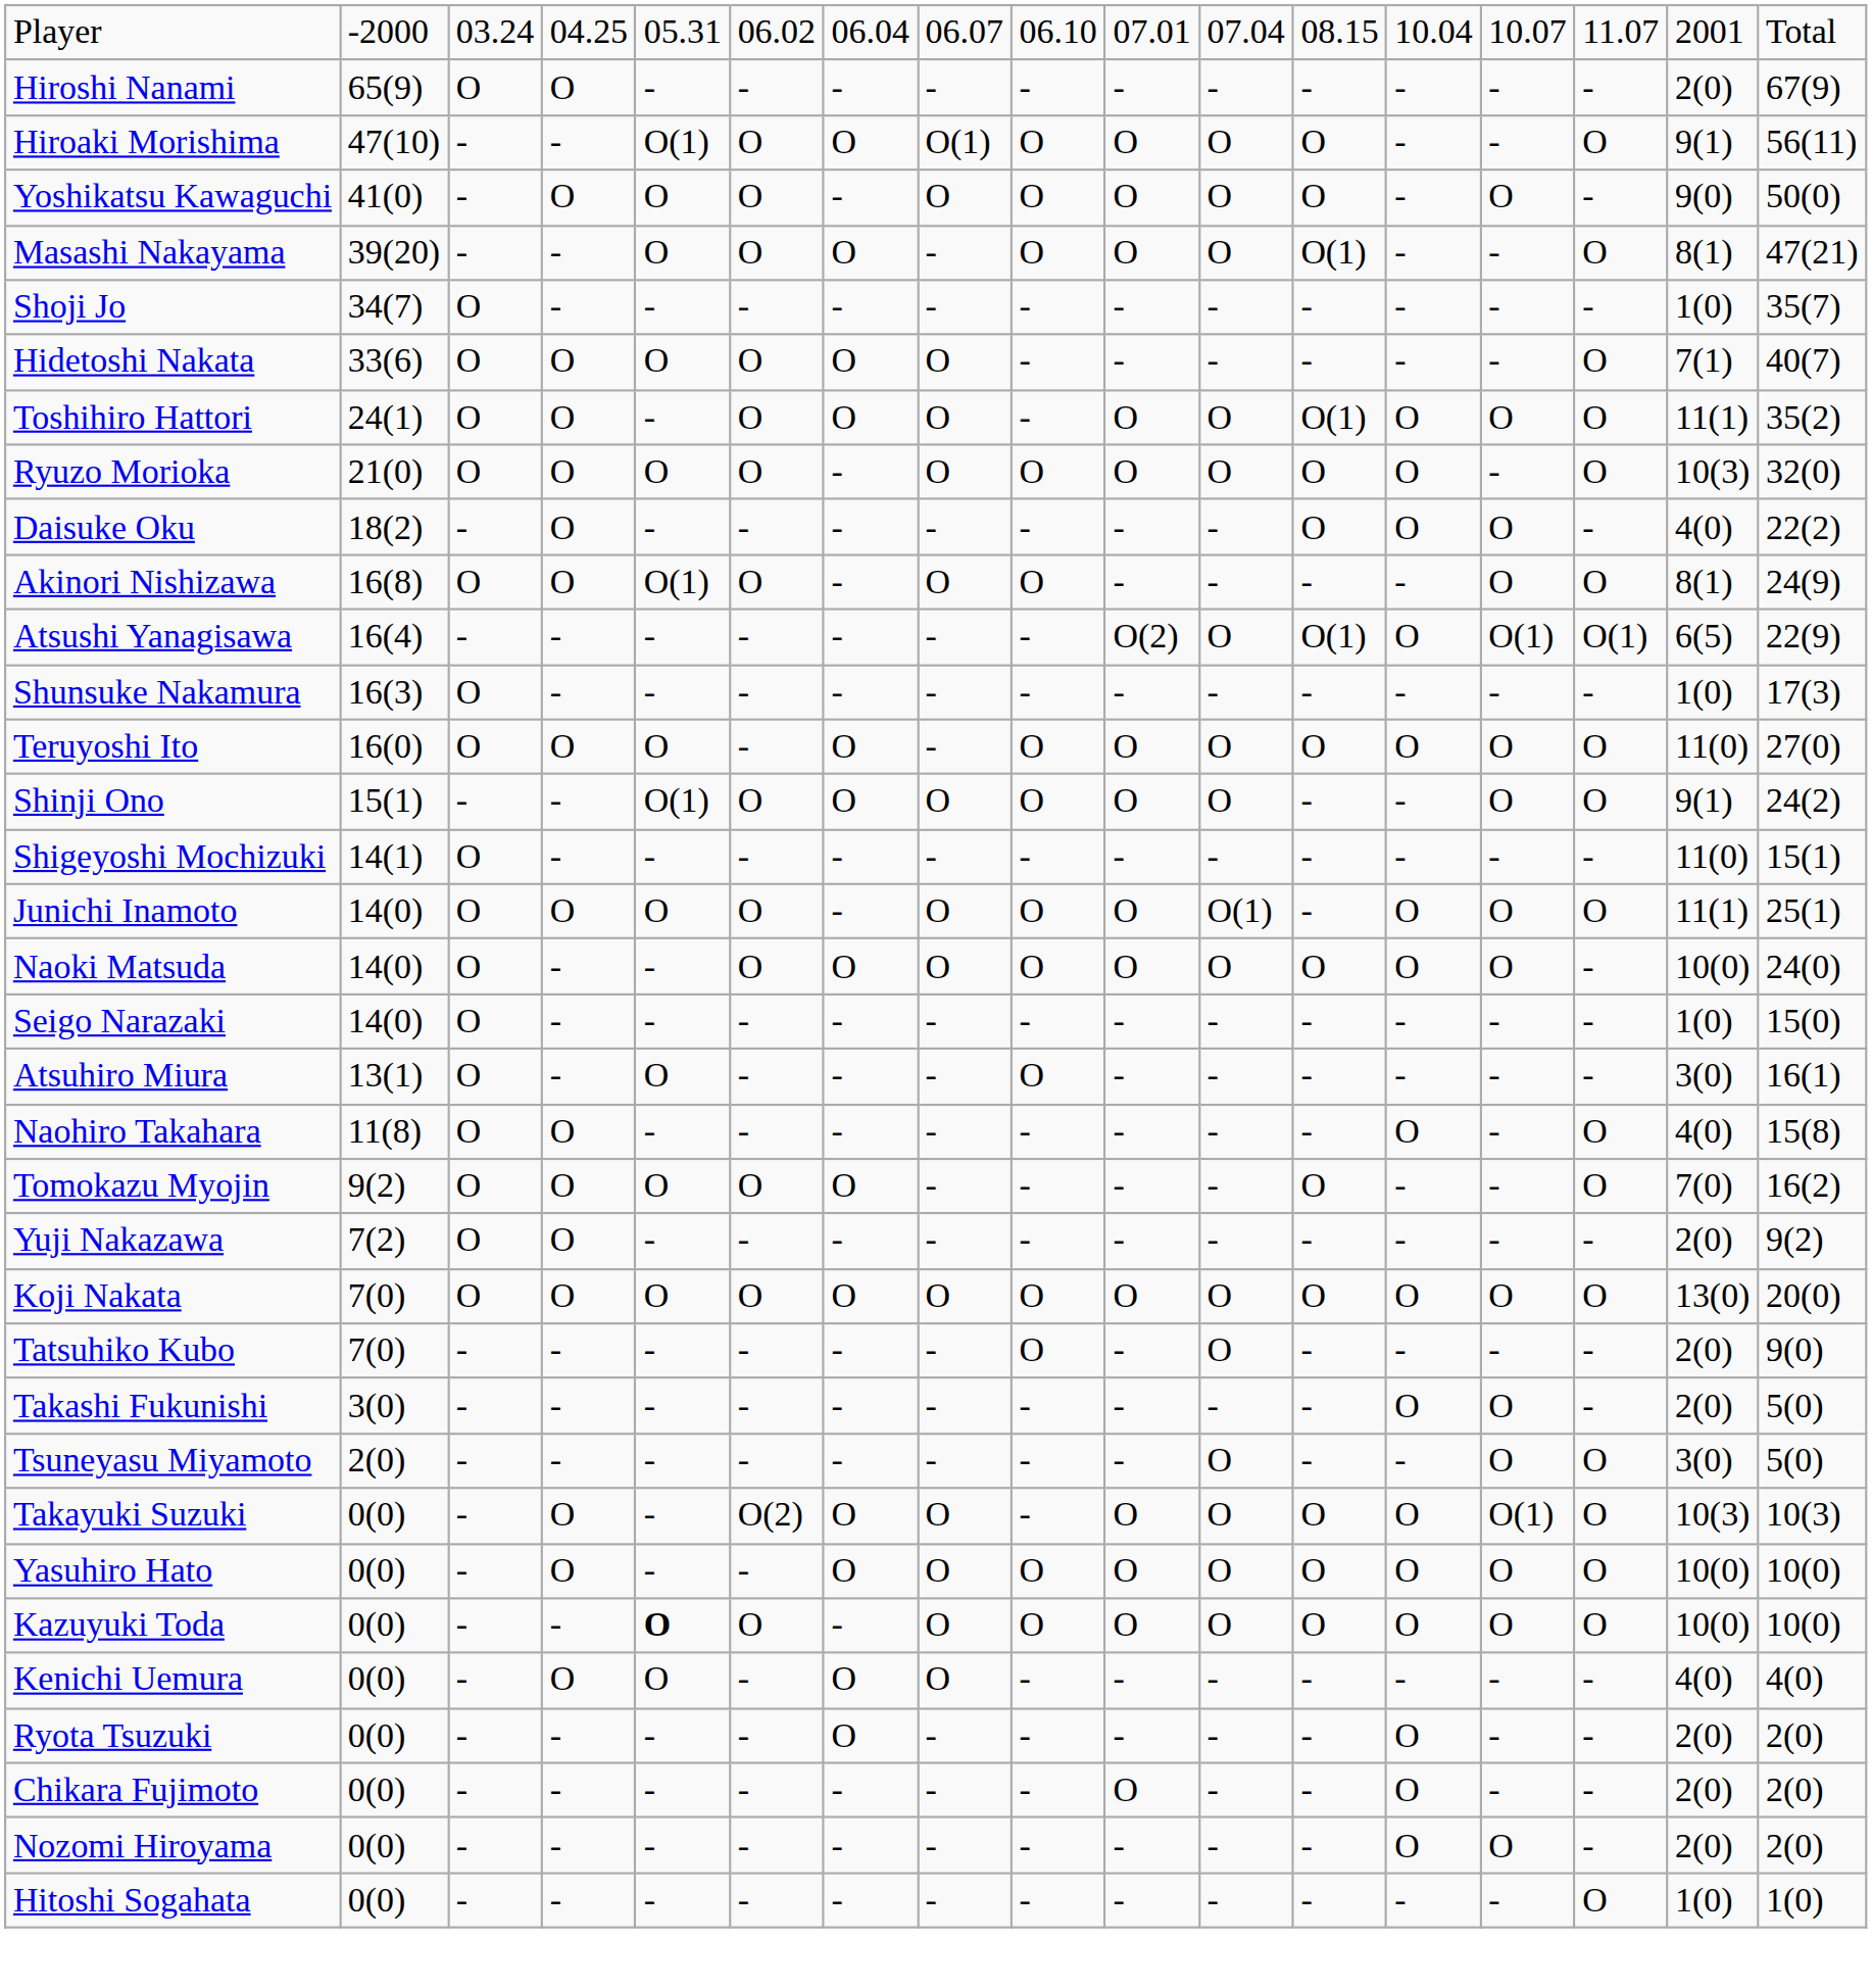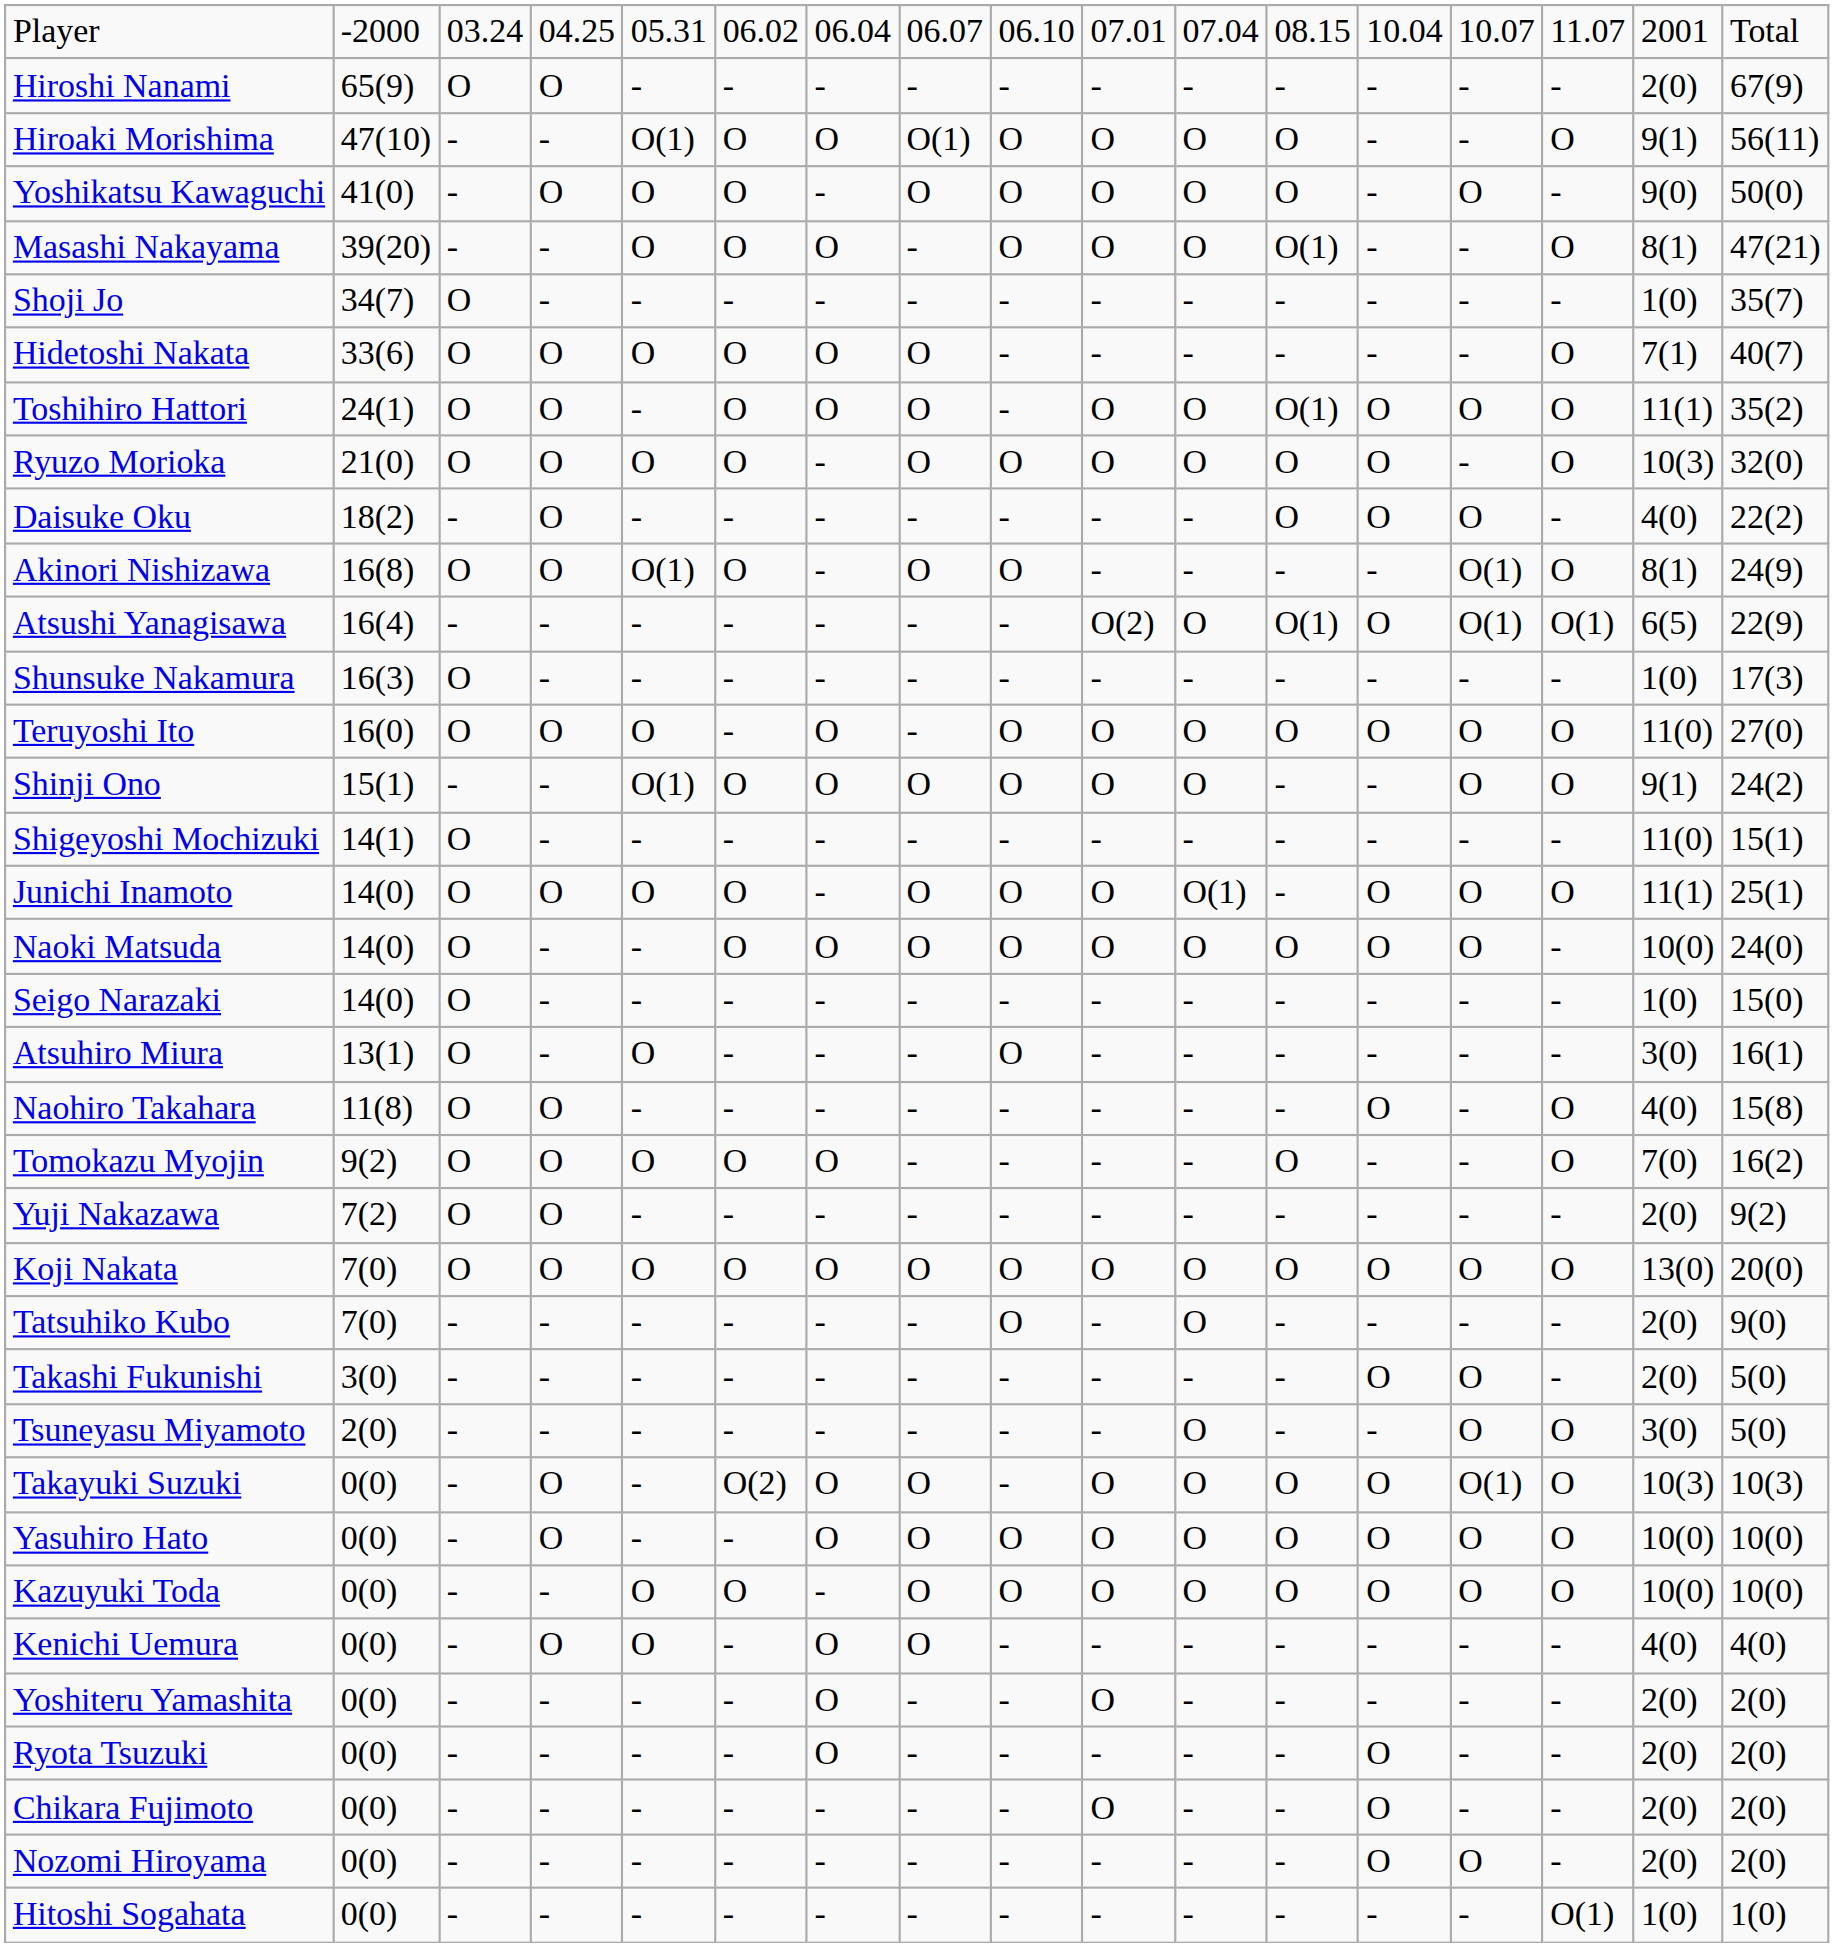Akinori Nishizawa | column 14: O -> O(1)
Kazuyuki Toda | column 5: bold -> normal
+ row: Yoshiteru Yamashita | 0(0) | - | - | - | - | O | - | - | O | - | - | - | - | - | 2(0) | 2(0)
Hitoshi Sogahata | column 15: O -> O(1)
